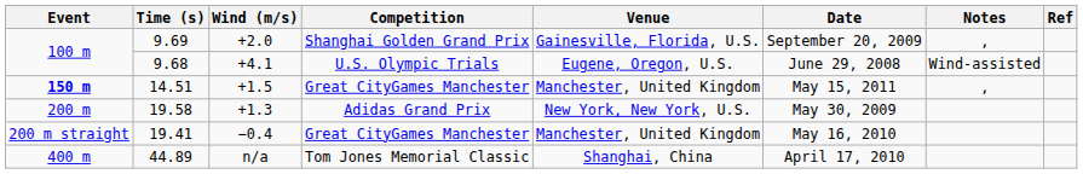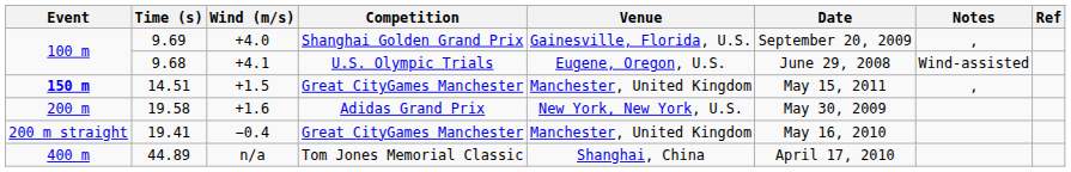9.69 | Wind (m/s): +2.0 -> +4.0
19.58 | Wind (m/s): +1.3 -> +1.6
